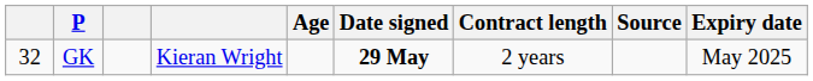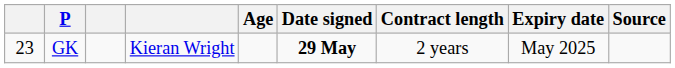columns swapped: Expiry date <-> Source
GK | column 1: 32 -> 23
